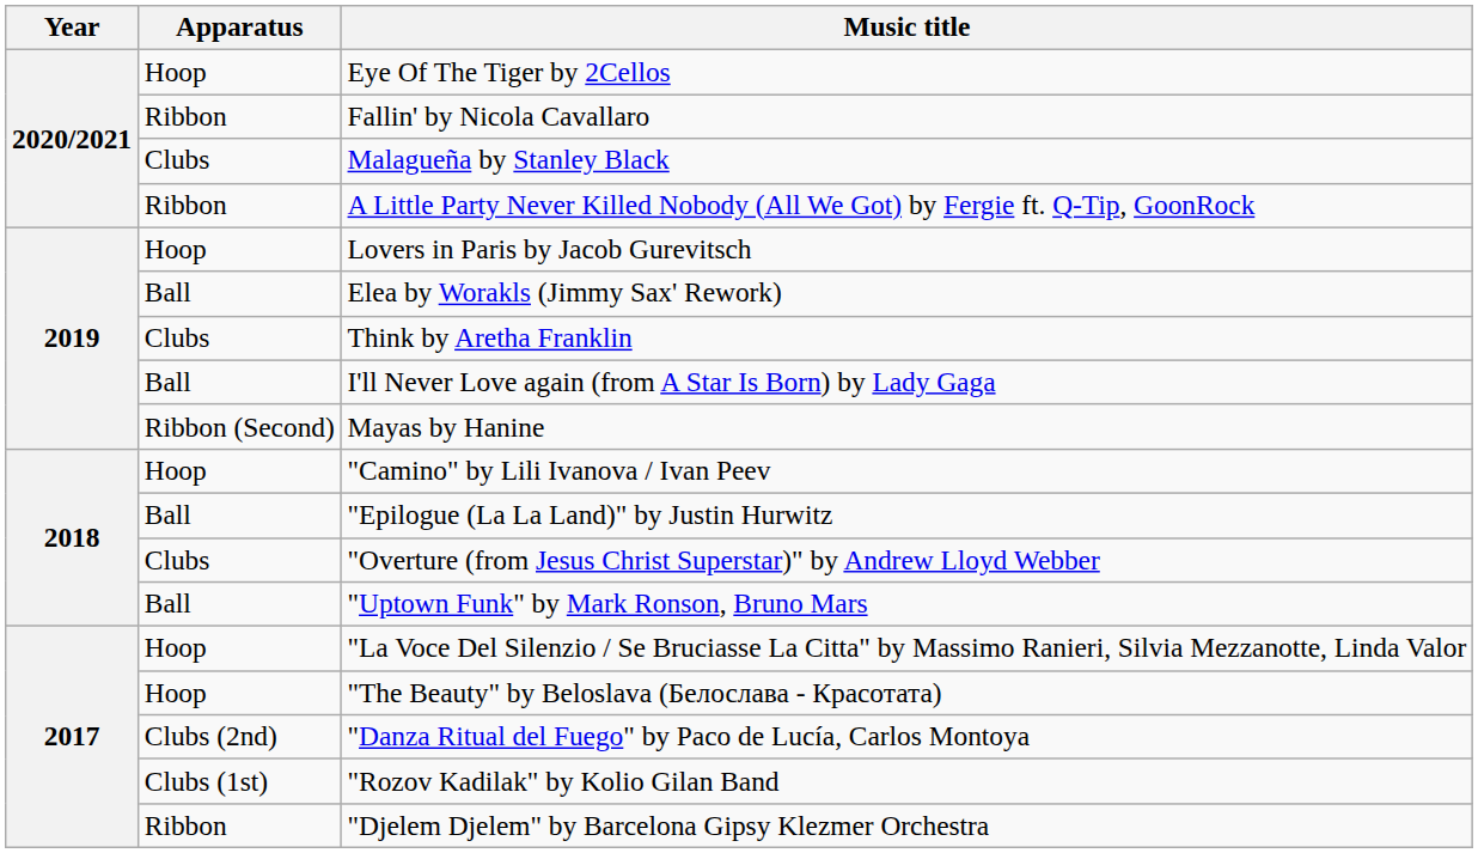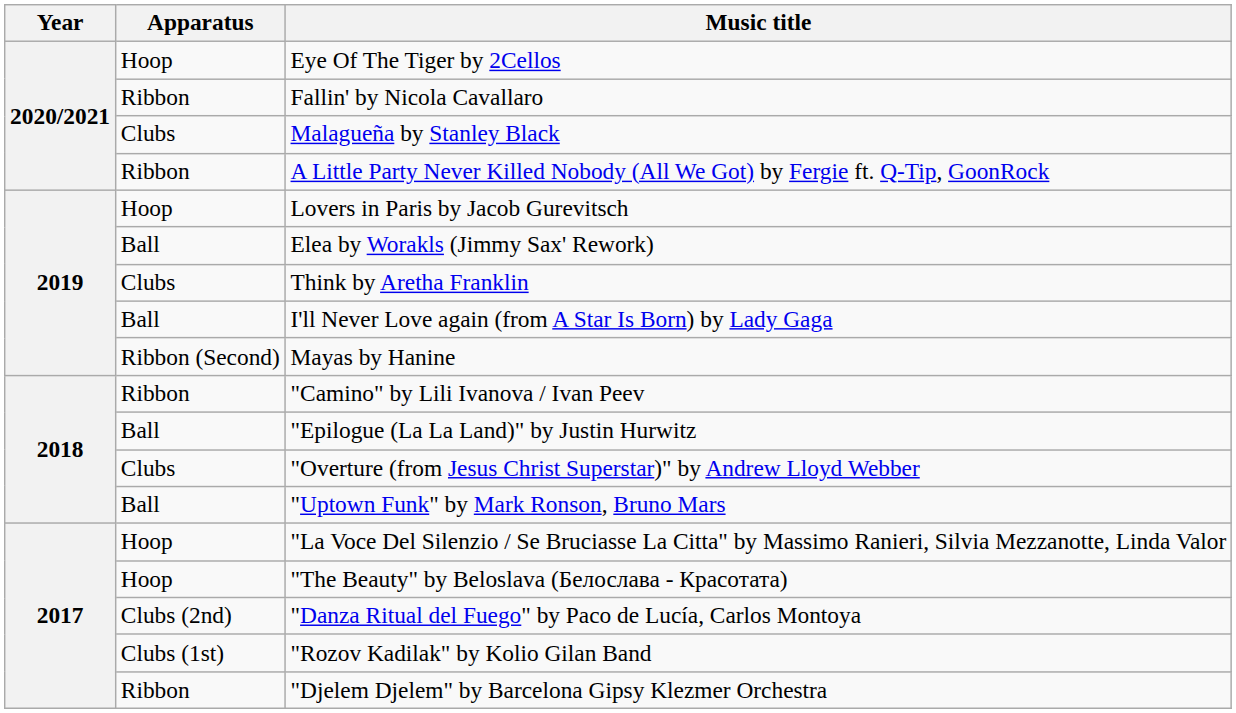"Camino" by Lili Ivanova / Ivan Peev | Apparatus: Hoop -> Ribbon
